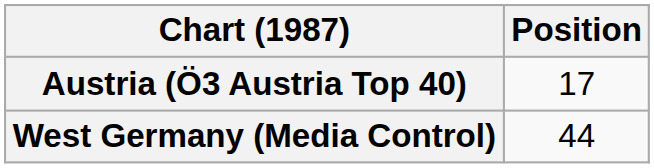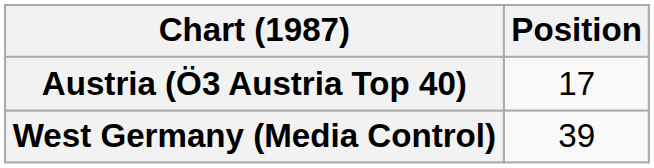West Germany (Media Control) | Position: 44 -> 39
